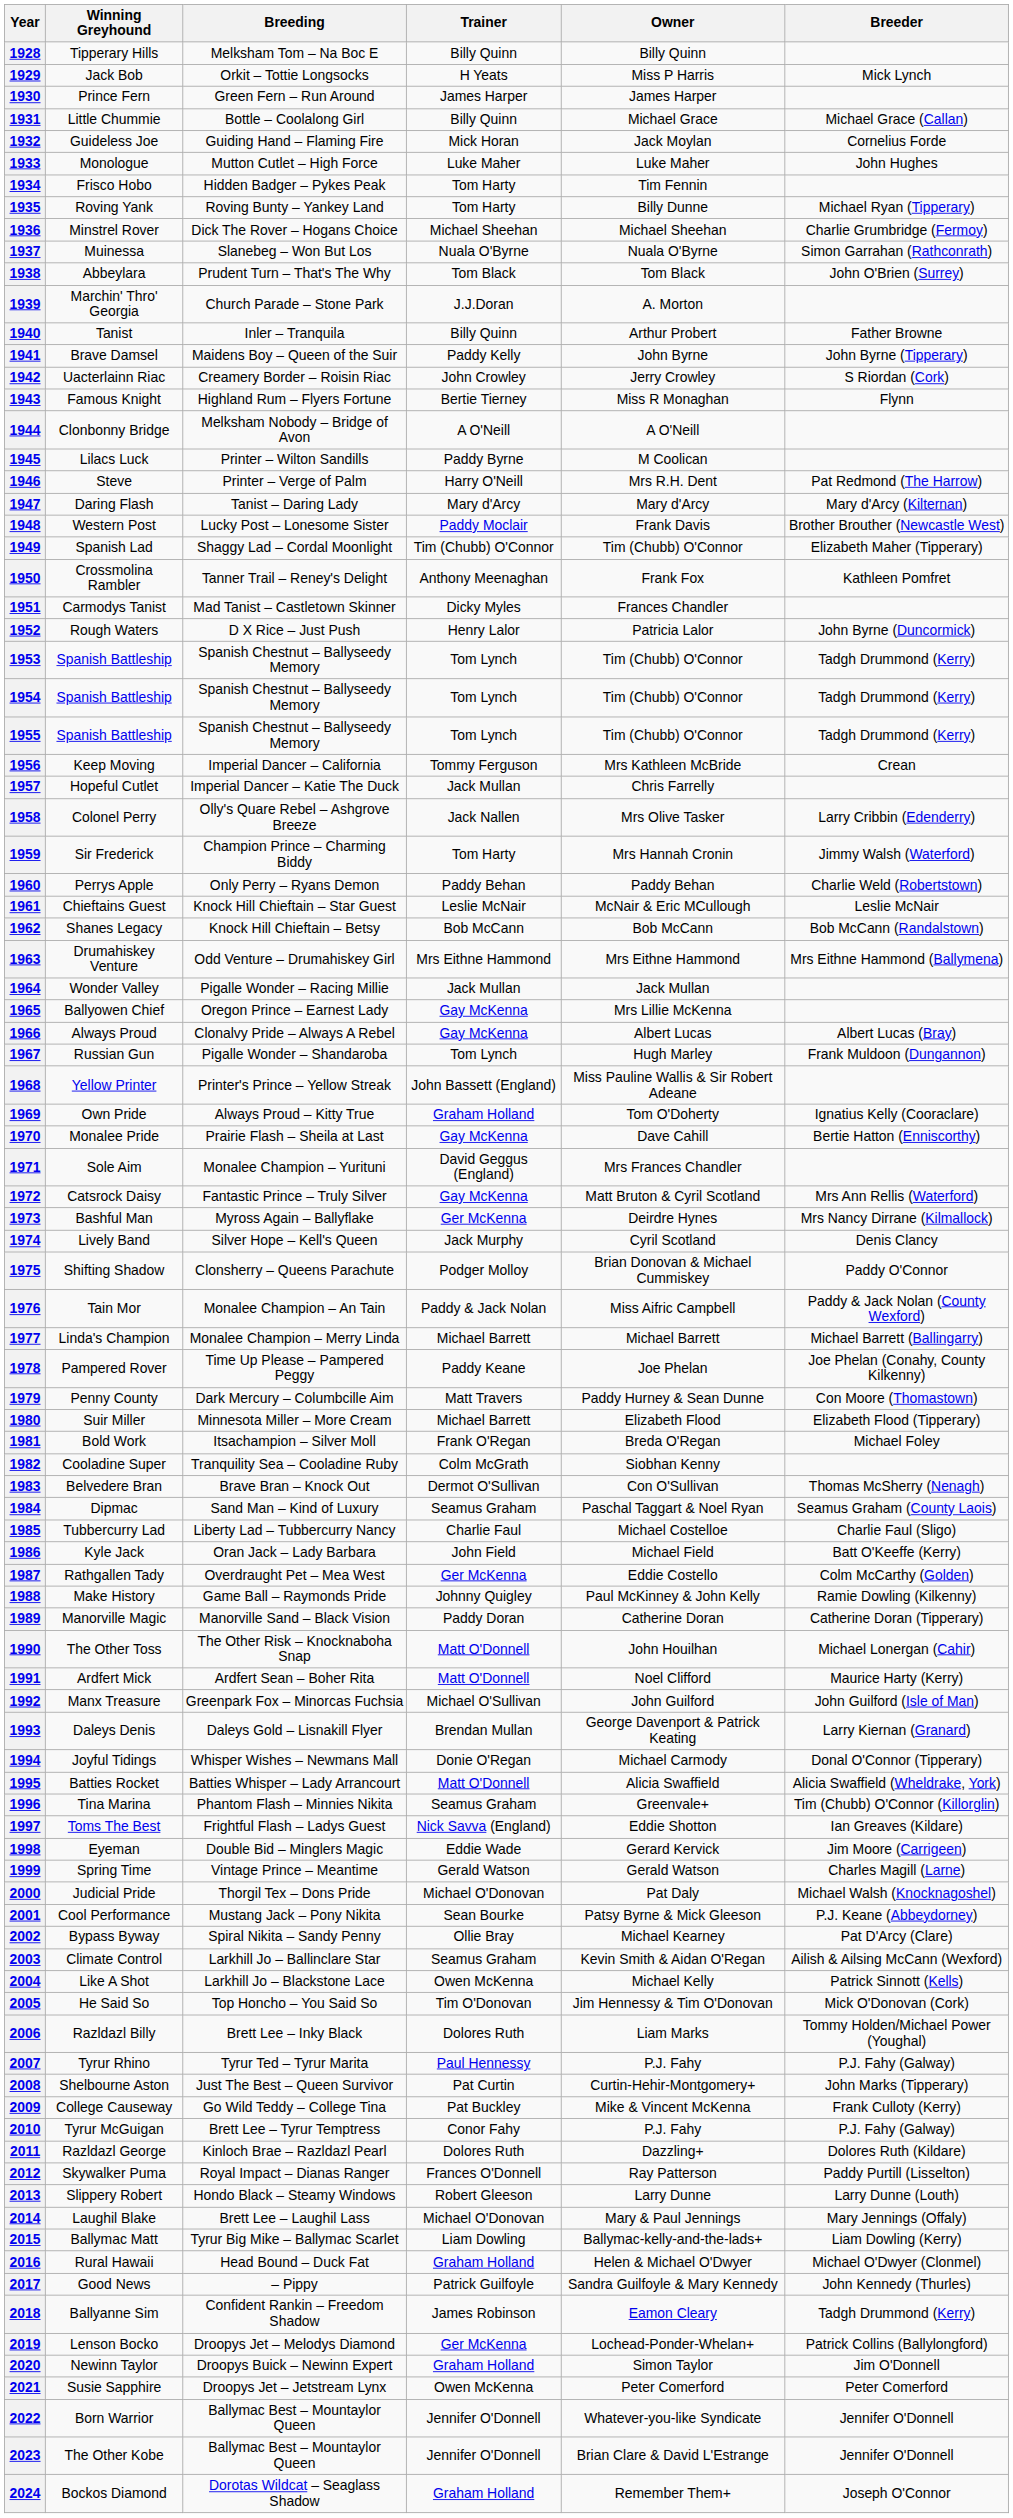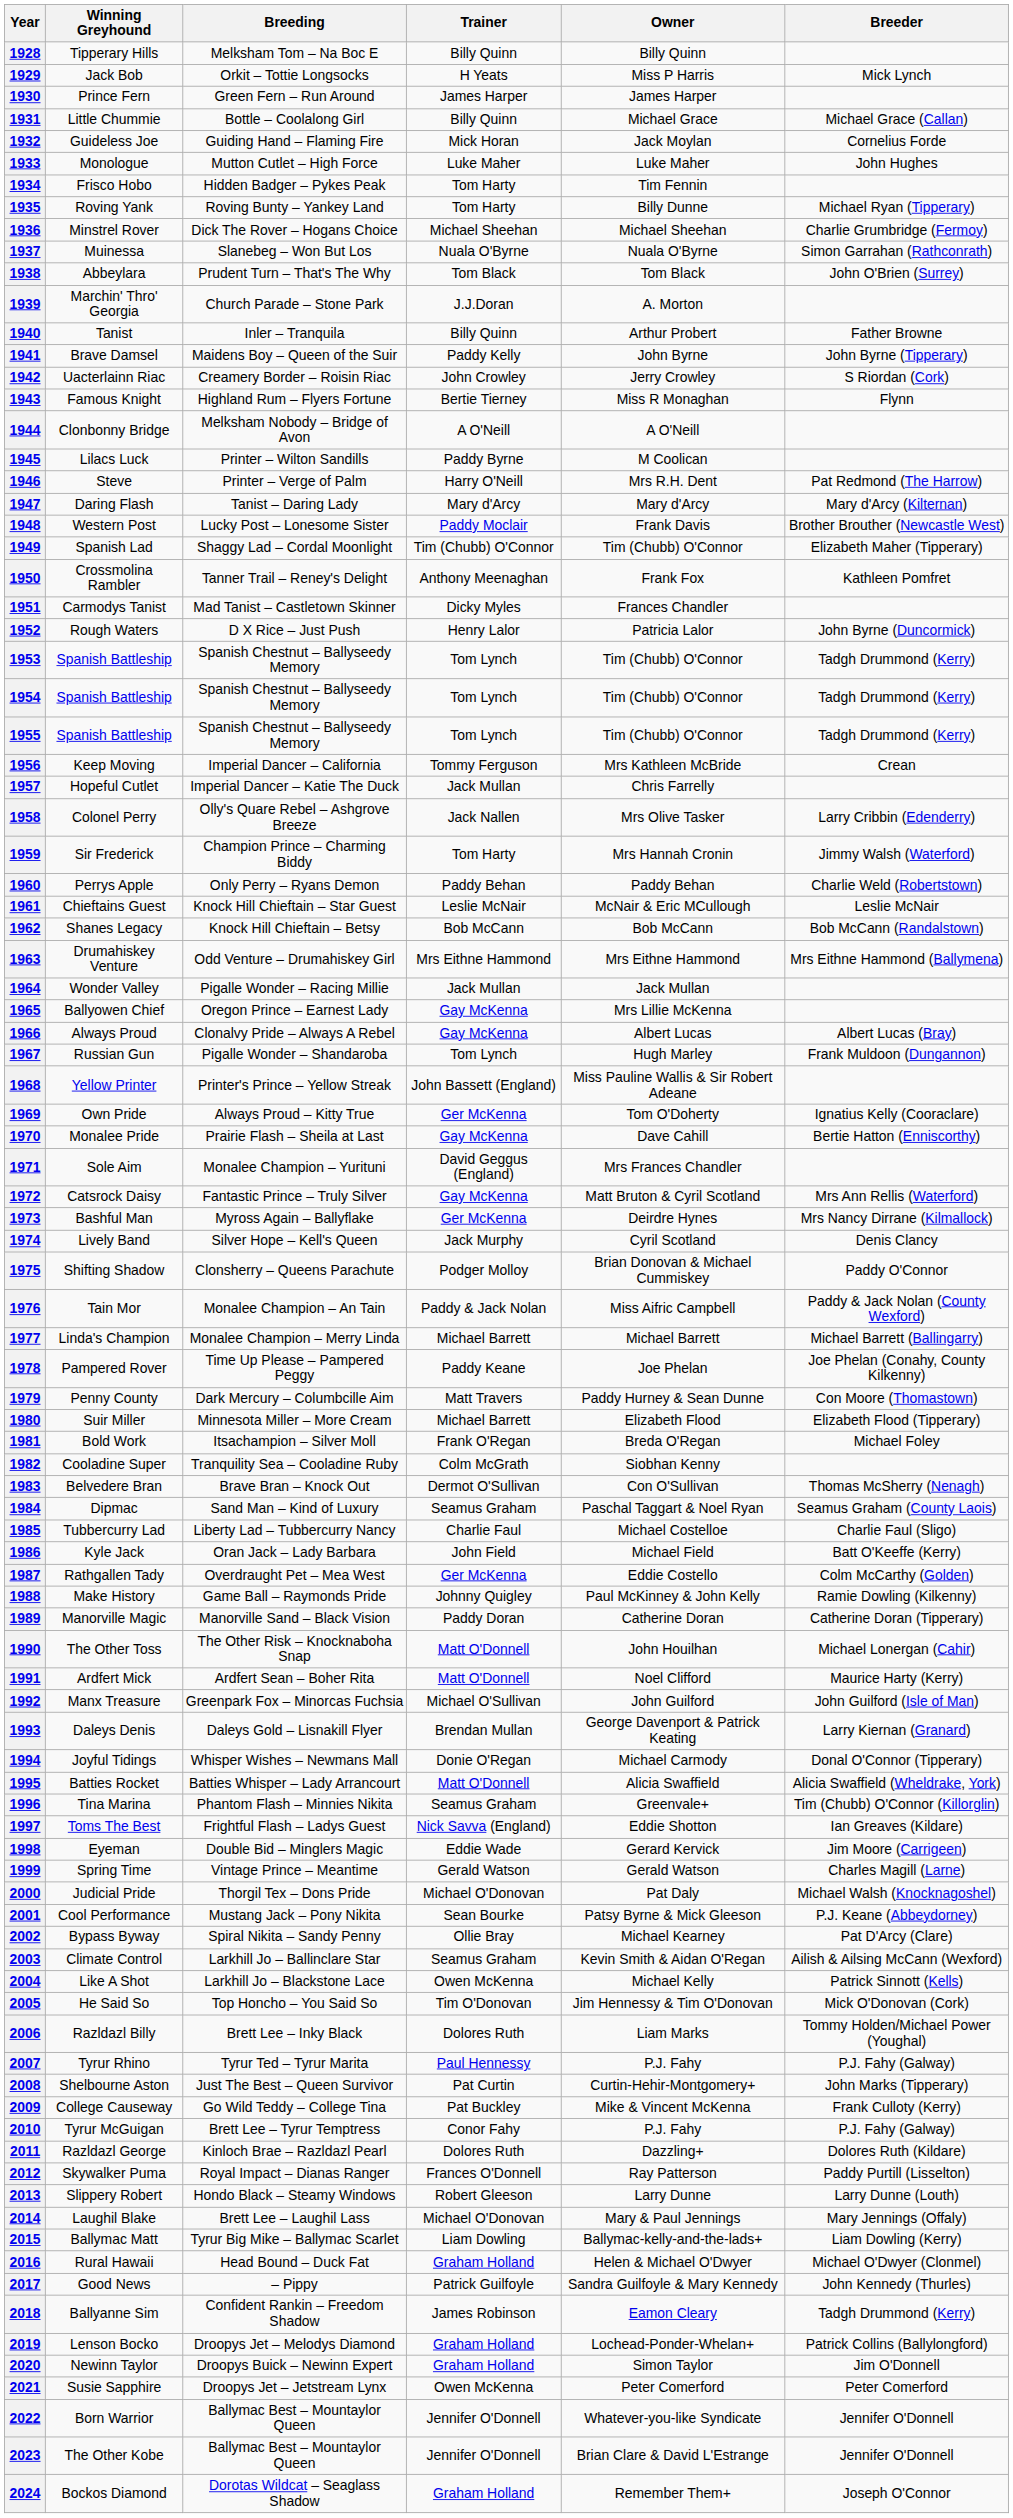1969 | Trainer: Graham Holland -> Ger McKenna
2019 | Trainer: Ger McKenna -> Graham Holland
